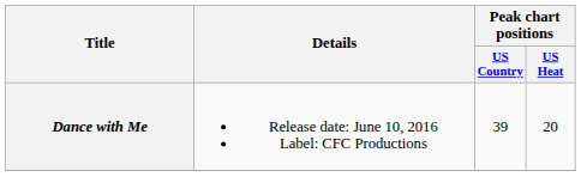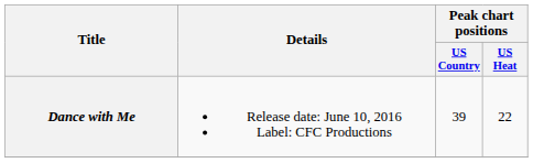Dance with Me | Peak chart positions / US Heat: 20 -> 22
